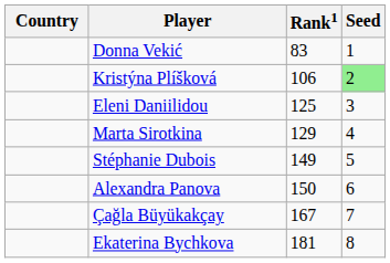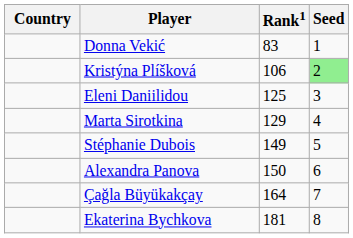Çağla Büyükakçay | Rank1: 167 -> 164
